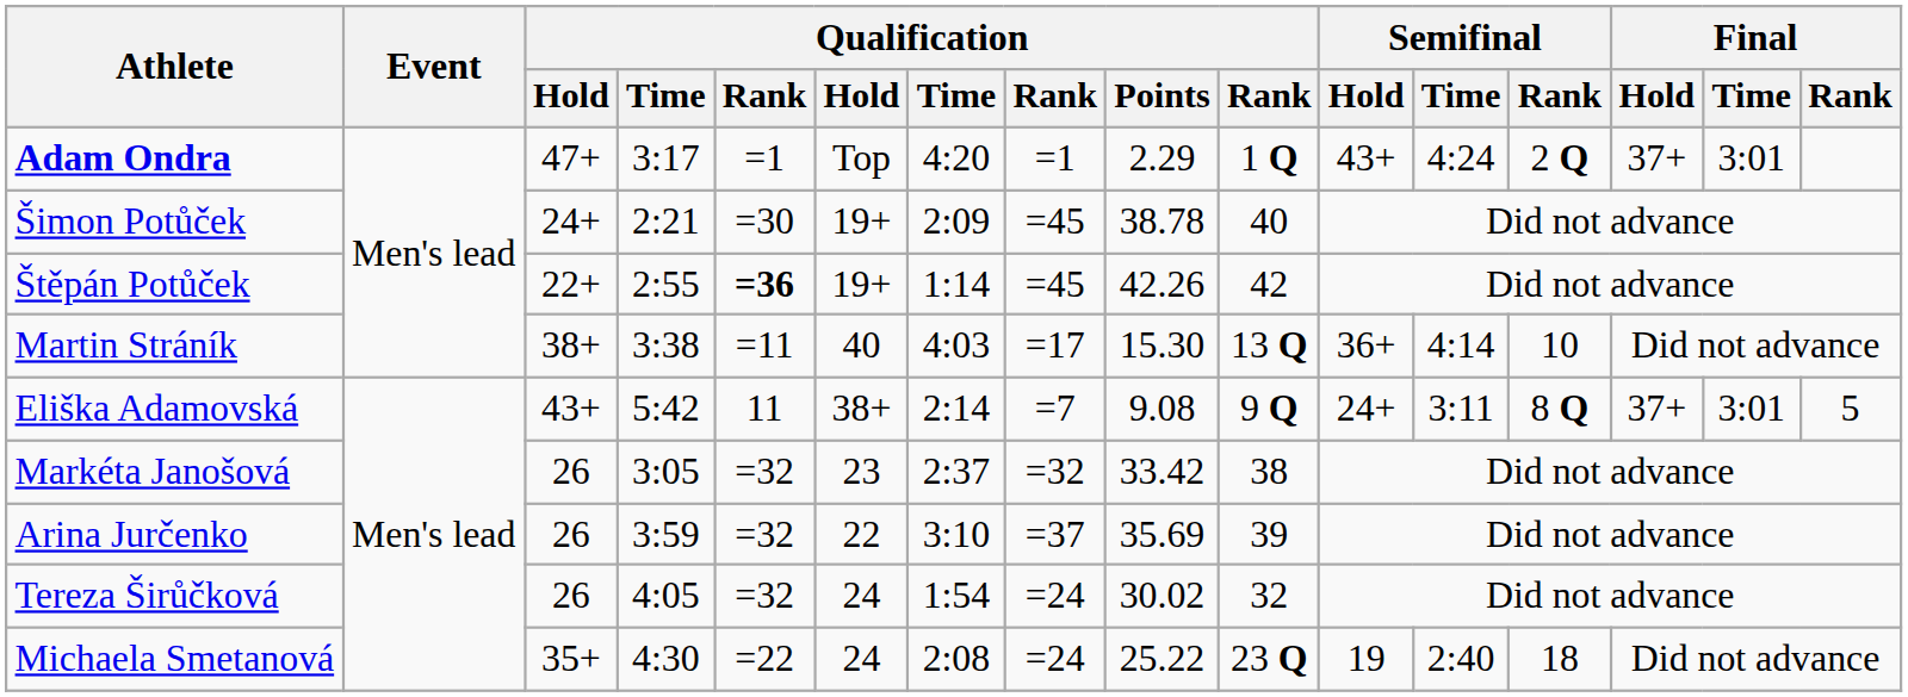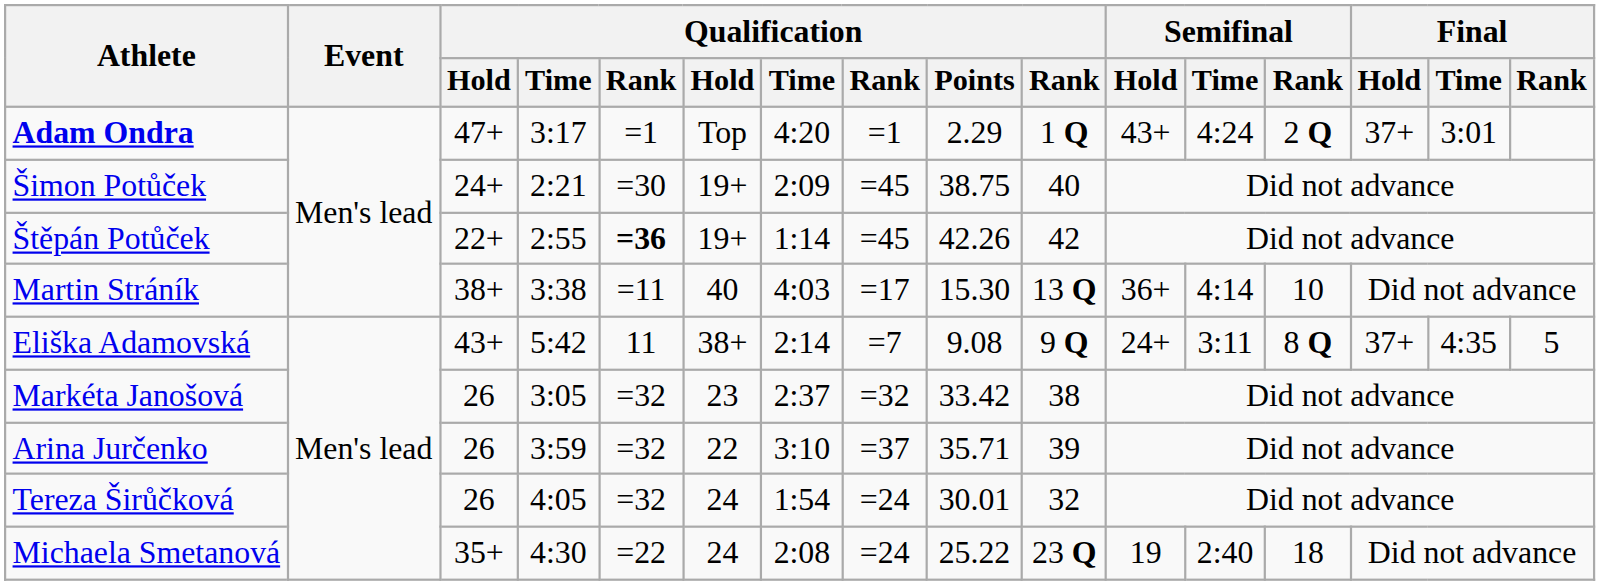Šimon Potůček | Qualification / Points: 38.78 -> 38.75
Eliška Adamovská | Final / Time: 3:01 -> 4:35
Arina Jurčenko | Qualification / Points: 35.69 -> 35.71
Tereza Širůčková | Qualification / Points: 30.02 -> 30.01
